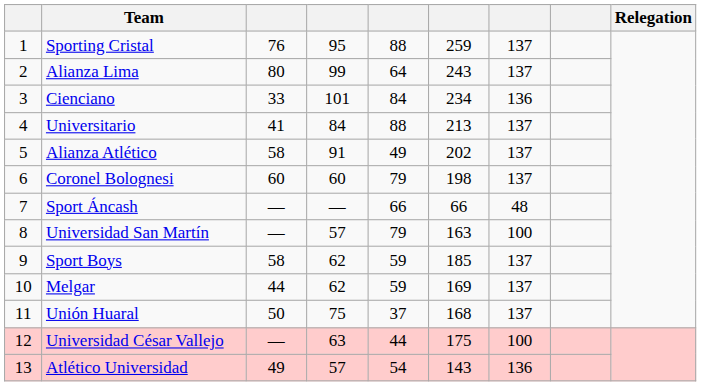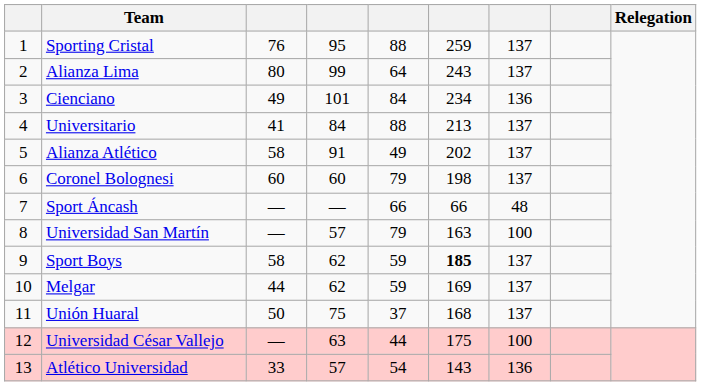Cienciano | column 3: 33 -> 49
Sport Boys | column 6: normal -> bold
Atlético Universidad | column 3: 49 -> 33
